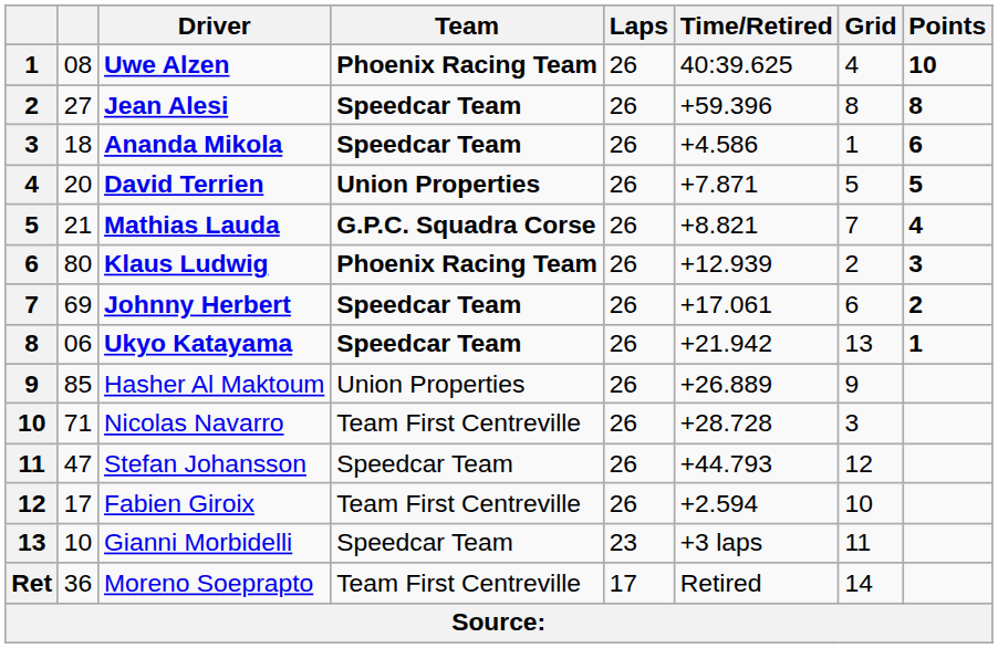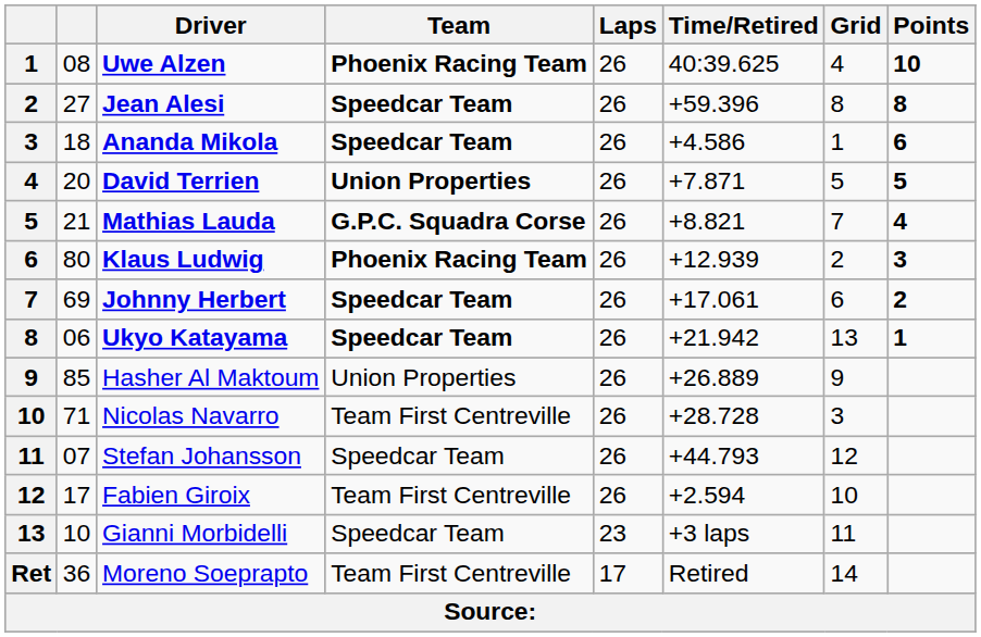Stefan Johansson | column 2: 47 -> 07
